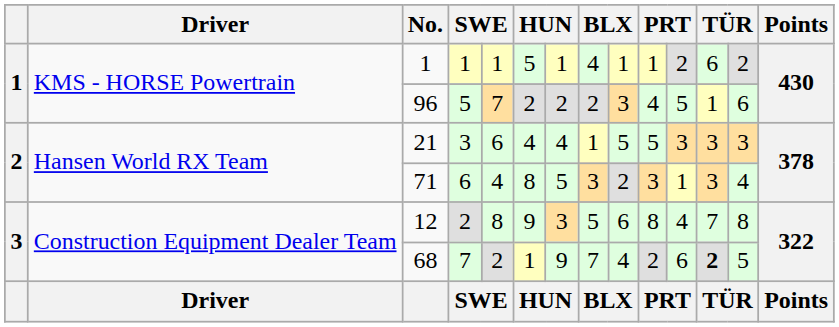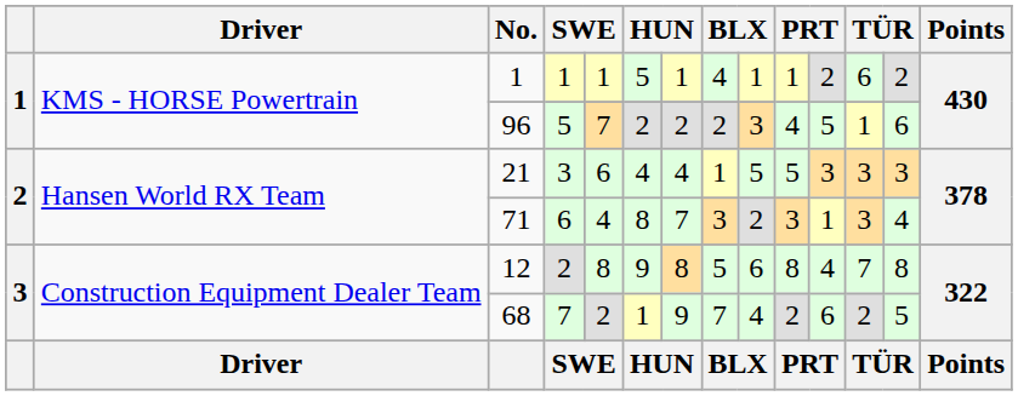71 | column 7: 5 -> 7
12 | column 7: 3 -> 8
68 | column 12: bold -> normal
